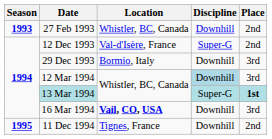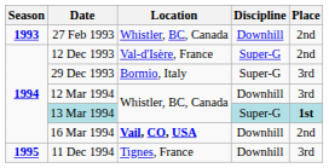29 Dec 1993 | Discipline: Downhill -> Super-G
12 Mar 1994 | Discipline: lightblue background -> no background
16 Mar 1994 | Place: 3rd -> 2nd
11 Dec 1994 | Place: 2nd -> 3rd
